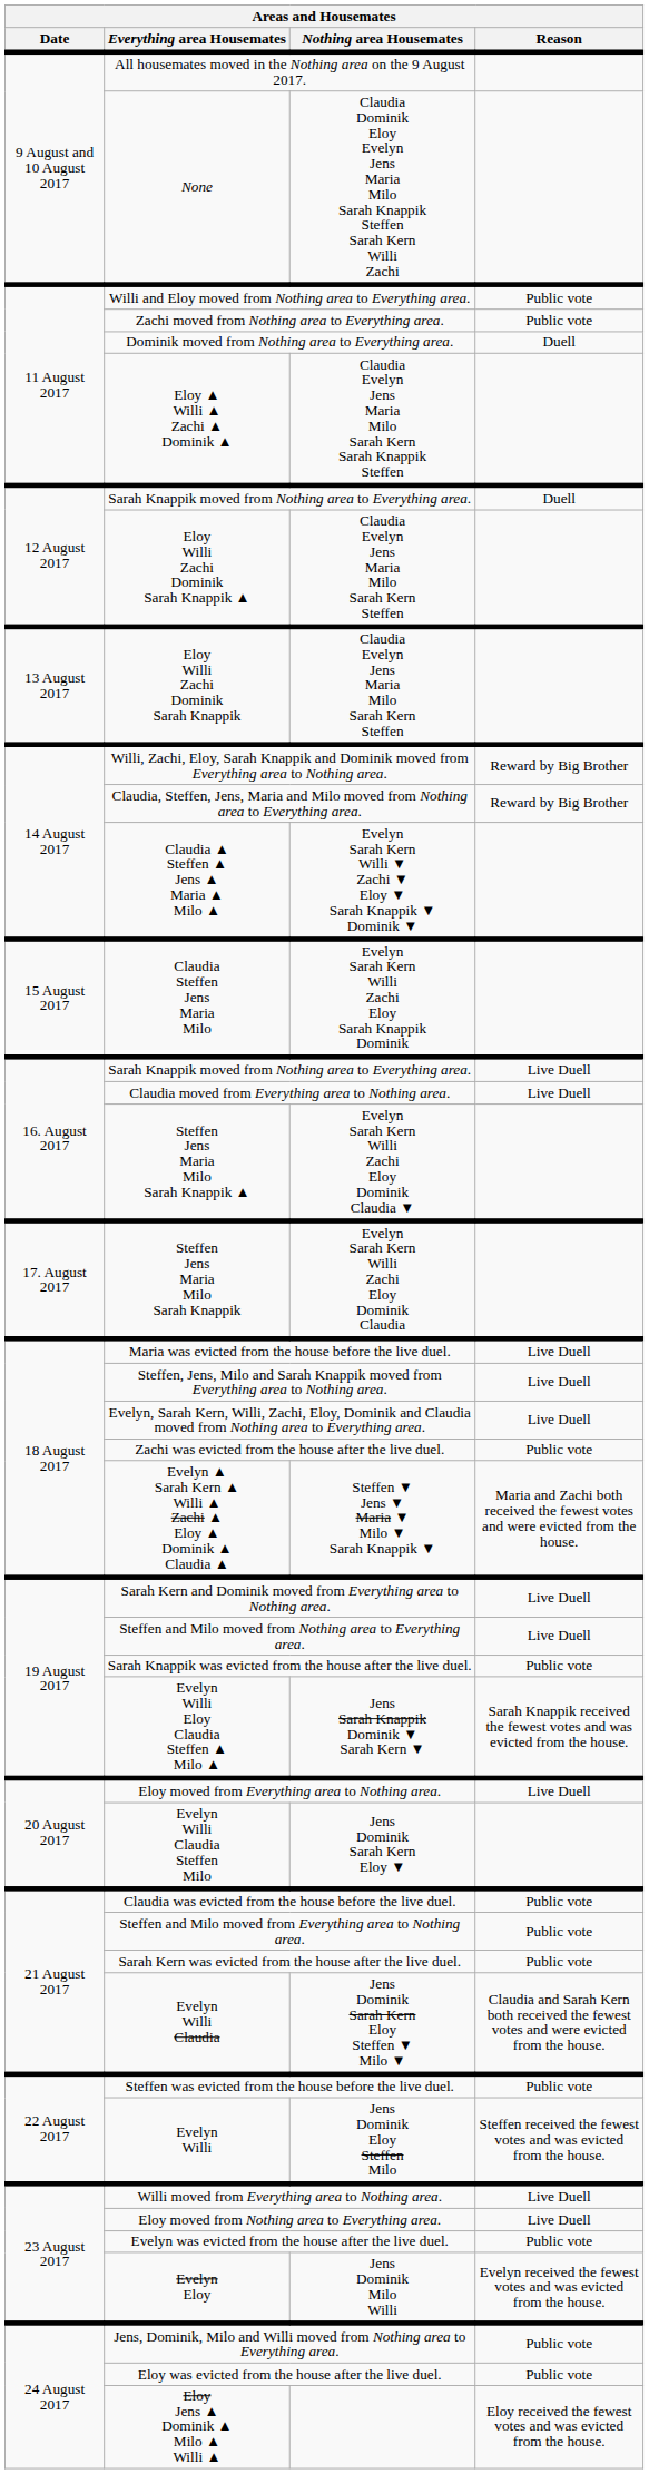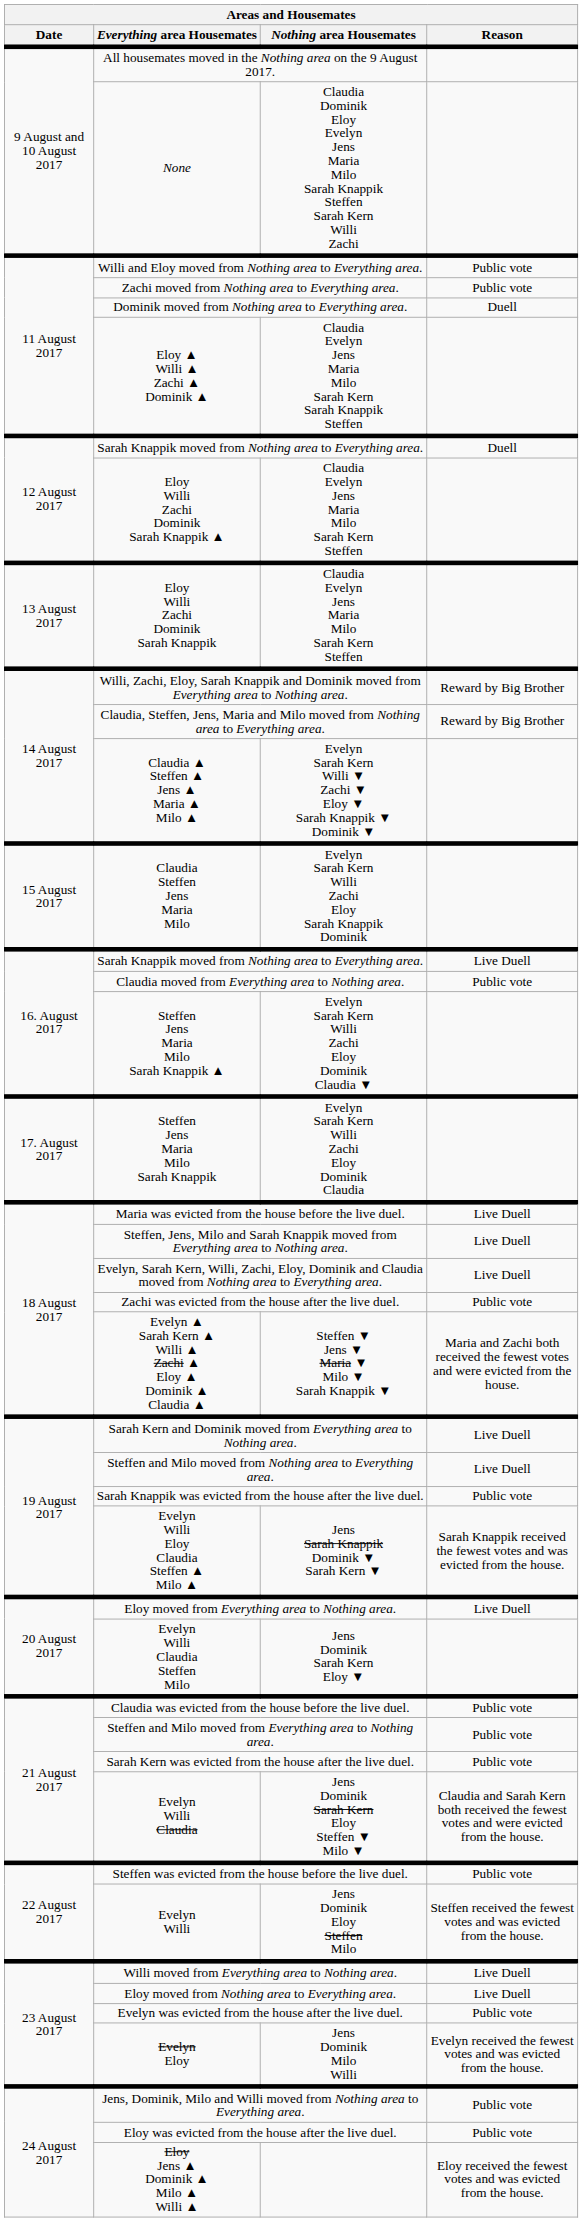Claudia moved from Everything area to Nothing area. | Reason: Live Duell -> Public vote
